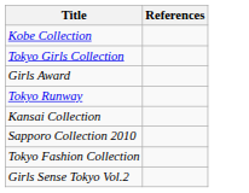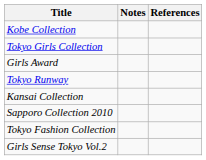+ column: Notes
